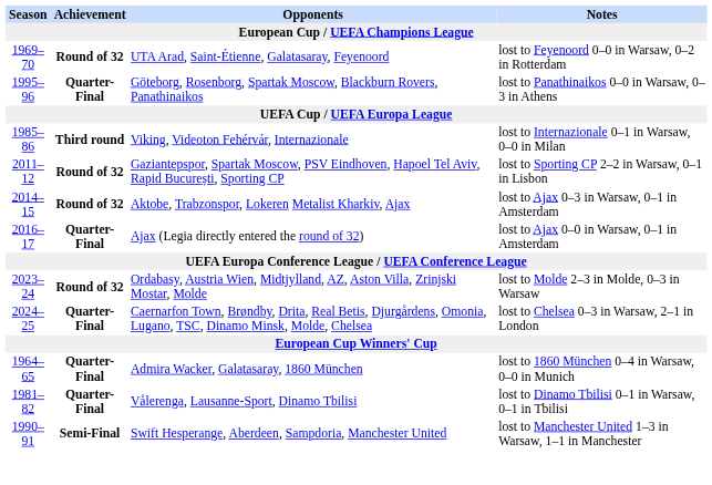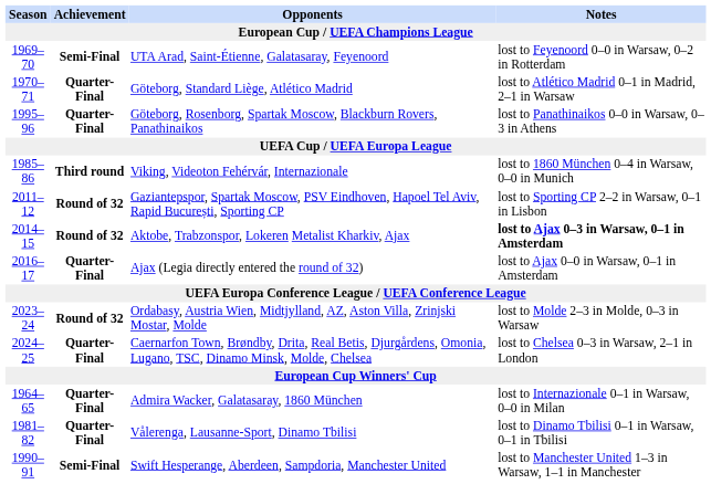UTA Arad, Saint-Étienne, Galatasaray, Feyenoord | Achievement: Round of 32 -> Semi-Final
+ row: 1970–71 | Quarter-Final | Göteborg, Standard Liège, Atlético Madrid | lost to Atlético Madrid 0–1 in Madrid, 2–1 in Warsaw
Viking, Videoton Fehérvár, Internazionale | Notes: lost to Internazionale 0–1 in Warsaw, 0–0 in Milan -> lost to 1860 München 0–4 in Warsaw, 0–0 in Munich
Aktobe, Trabzonspor, Lokeren Metalist Kharkiv, Ajax | Notes: normal -> bold
Admira Wacker, Galatasaray, 1860 München | Notes: lost to 1860 München 0–4 in Warsaw, 0–0 in Munich -> lost to Internazionale 0–1 in Warsaw, 0–0 in Milan
